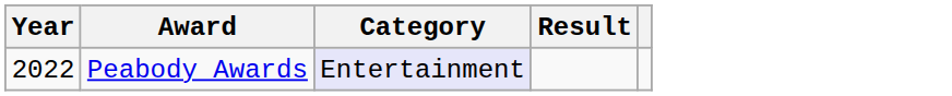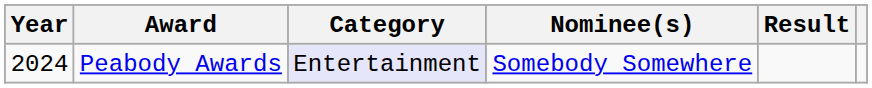+ column: Nominee(s) | Somebody Somewhere
Peabody Awards | Year: 2022 -> 2024
